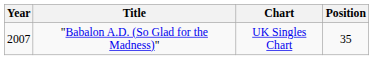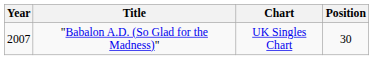"Babalon A.D. (So Glad for the Madness)" | Position: 35 -> 30
